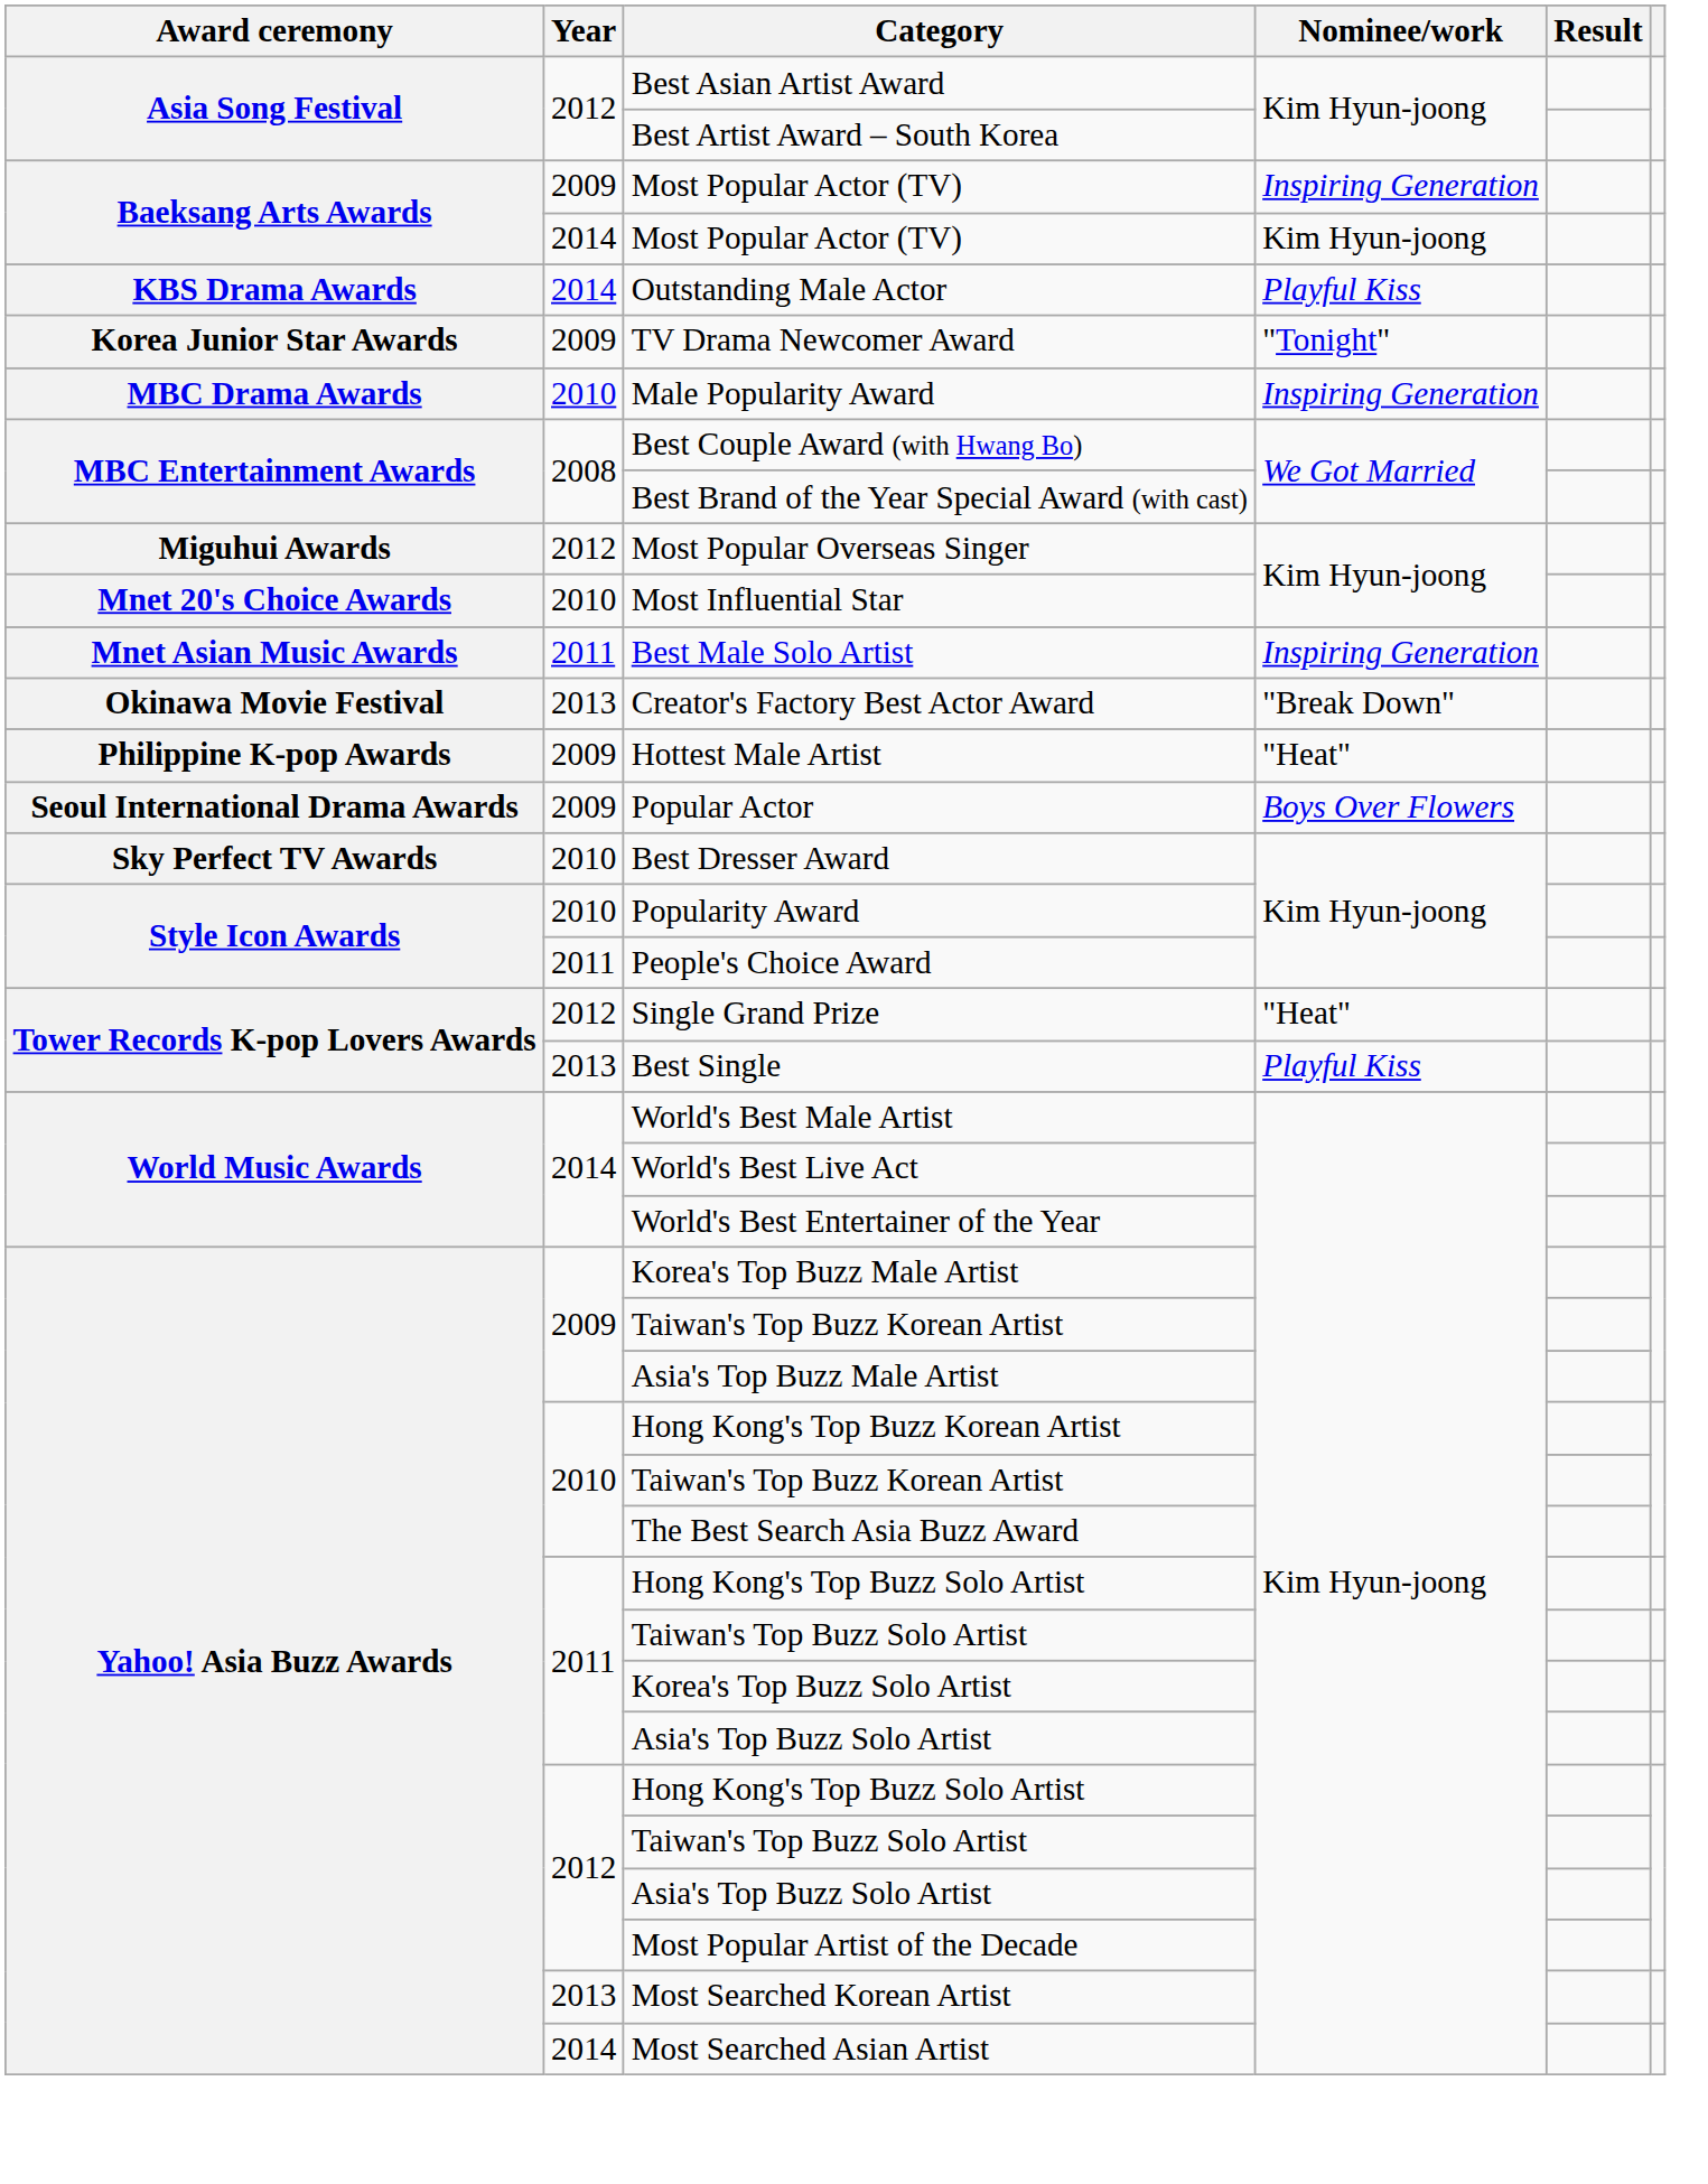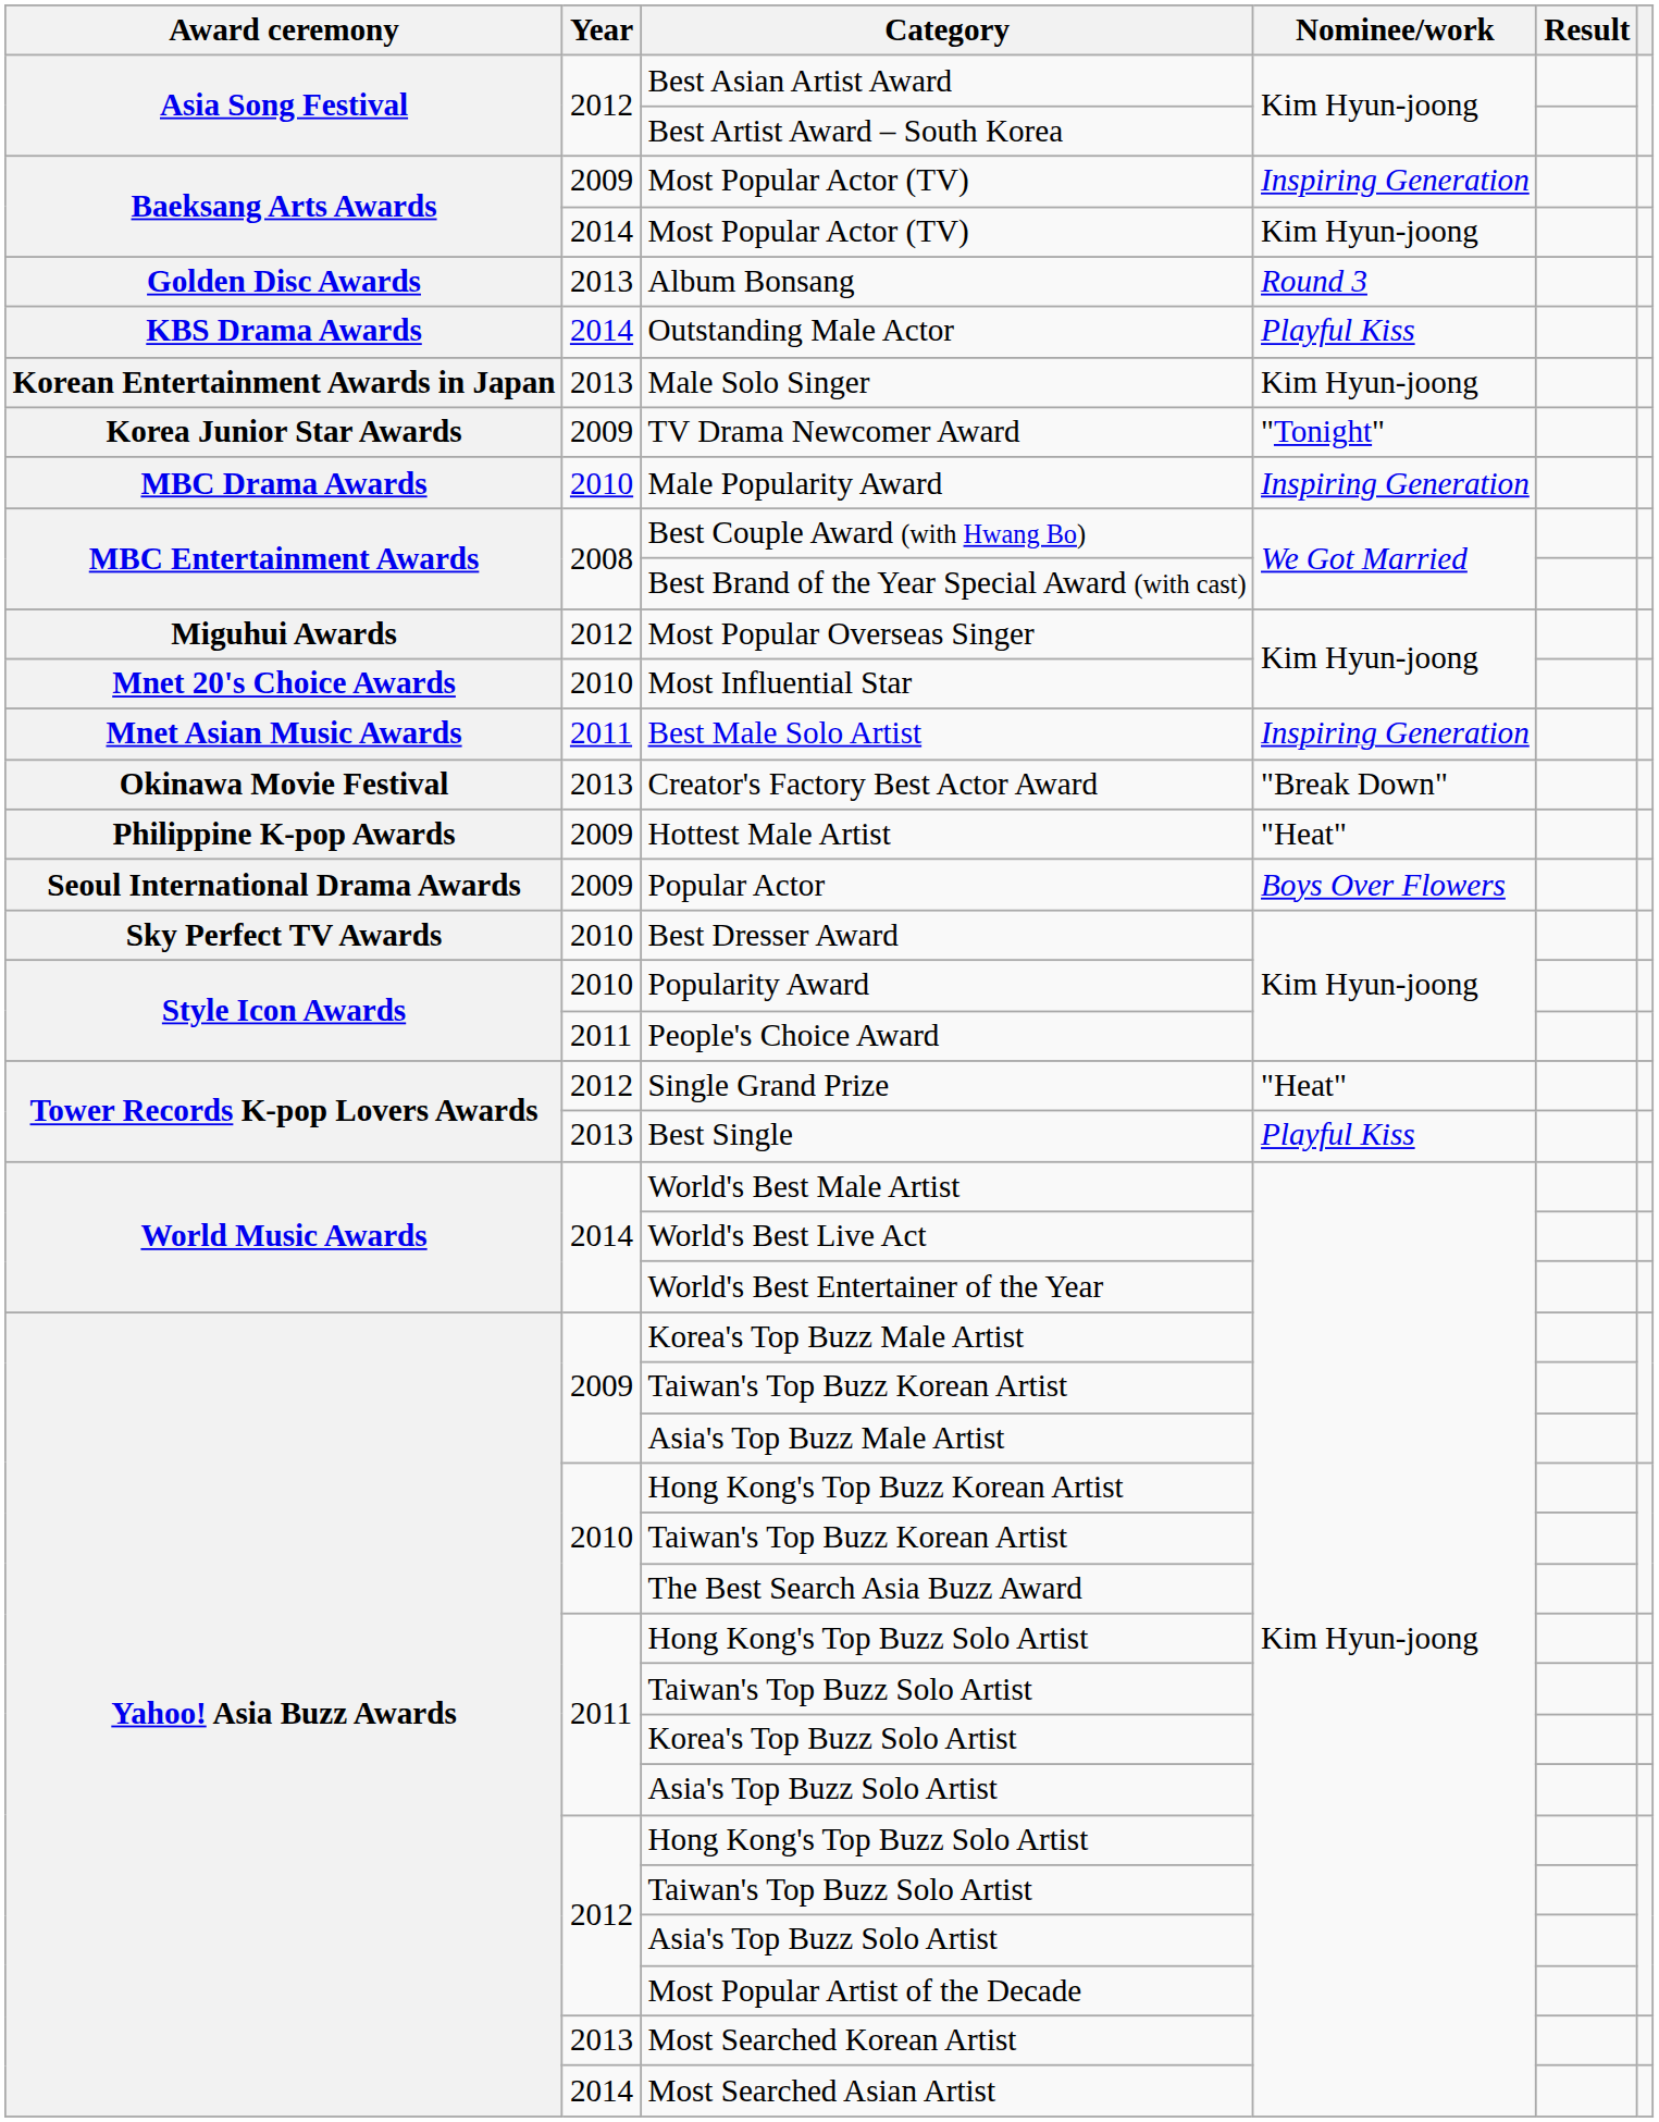+ row: Golden Disc Awards | 2013 | Album Bonsang | Round 3
+ row: Korean Entertainment Awards in Japan | 2013 | Male Solo Singer | Kim Hyun-joong
